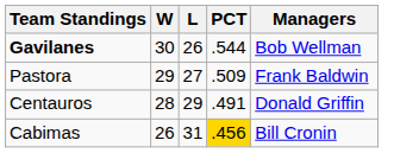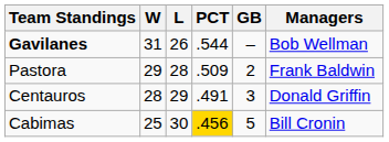+ column: GB | – | 2 | 3 | 5
Gavilanes | W: 30 -> 31
Pastora | L: 27 -> 28
Cabimas | W: 26 -> 25
Cabimas | L: 31 -> 30
